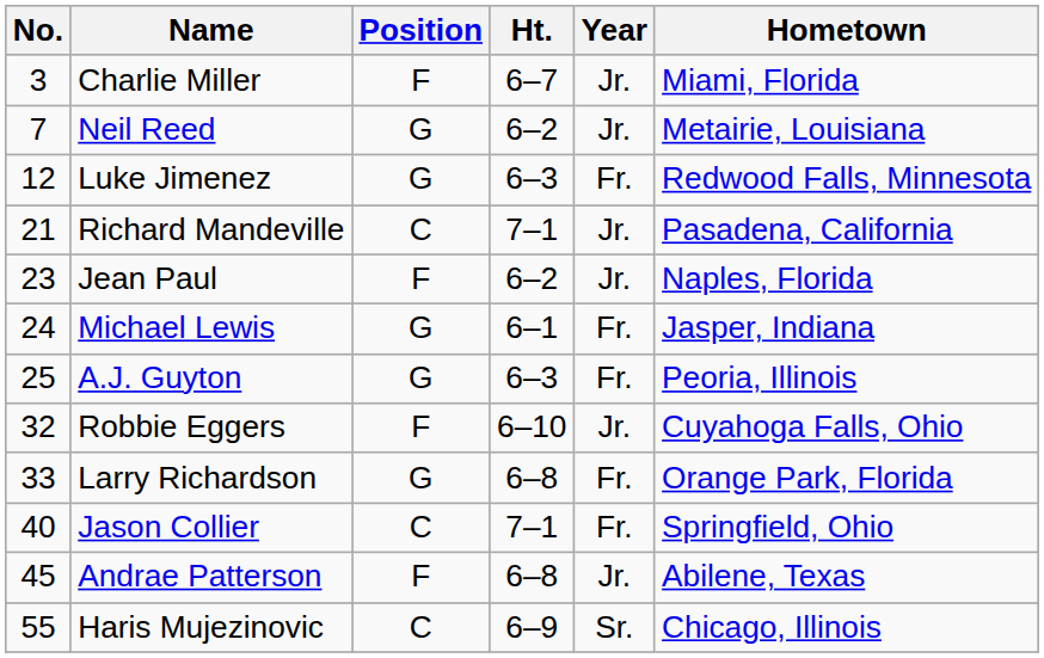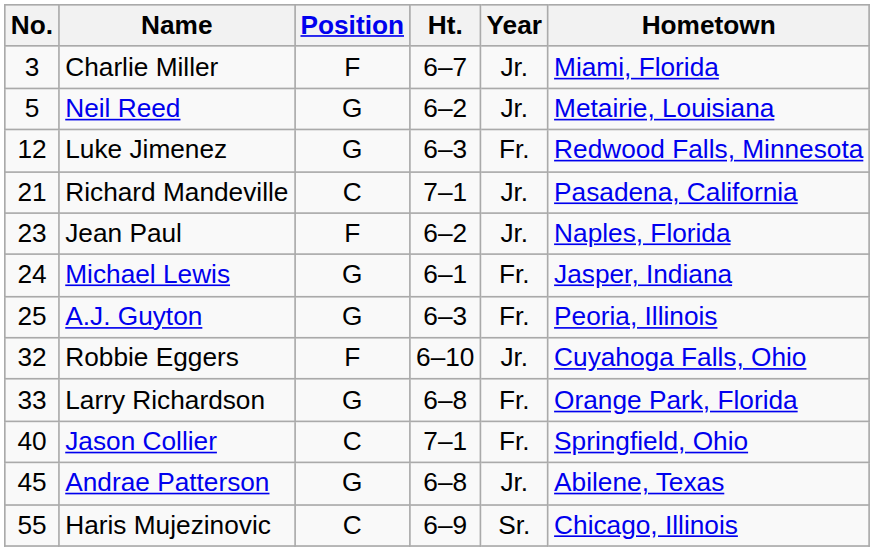Neil Reed | No.: 7 -> 5
Andrae Patterson | Position: F -> G
